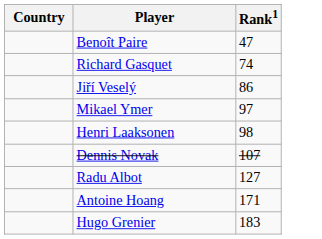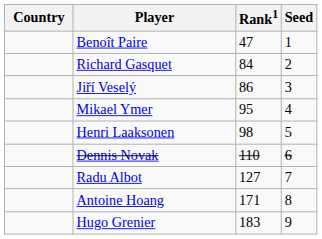+ column: Seed | 1 | 2 | 3 | 4 | 5 | 6 | 7 | 8 | 9
Richard Gasquet | Rank1: 74 -> 84
Mikael Ymer | Rank1: 97 -> 95
Dennis Novak | Rank1: 107 -> 110
